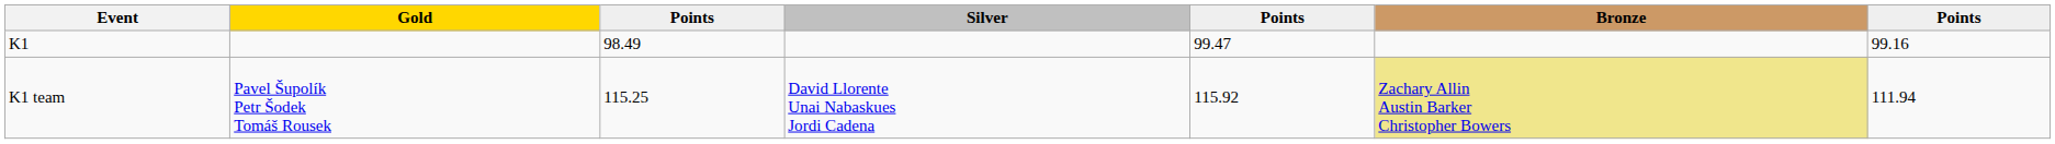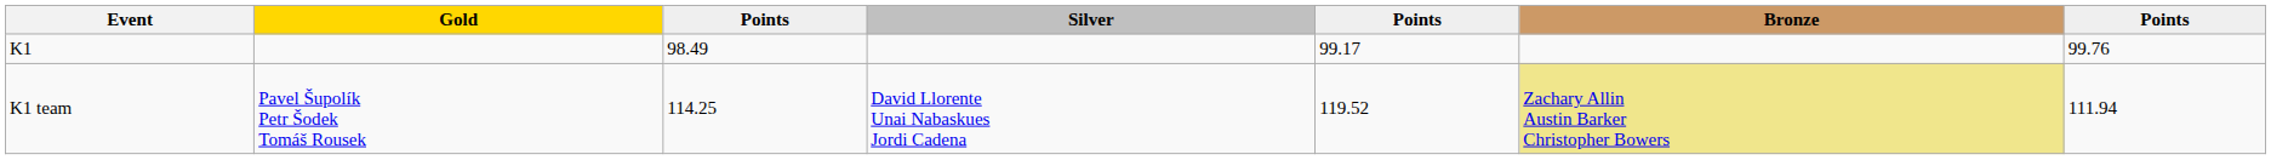K1 | column 5: 99.47 -> 99.17
K1 | column 7: 99.16 -> 99.76
K1 team | column 3: 115.25 -> 114.25
K1 team | column 5: 115.92 -> 119.52
